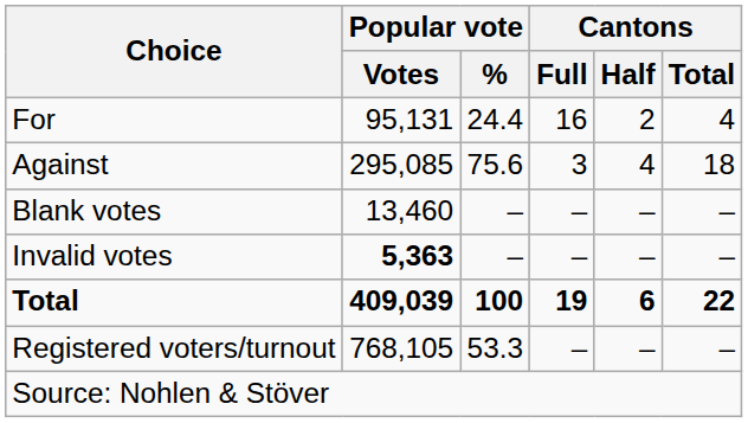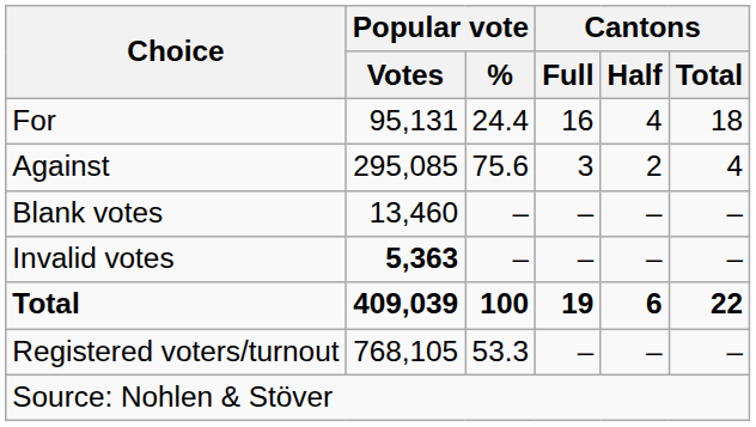For | Cantons / Half: 2 -> 4
For | Cantons / Total: 4 -> 18
Against | Cantons / Half: 4 -> 2
Against | Cantons / Total: 18 -> 4
